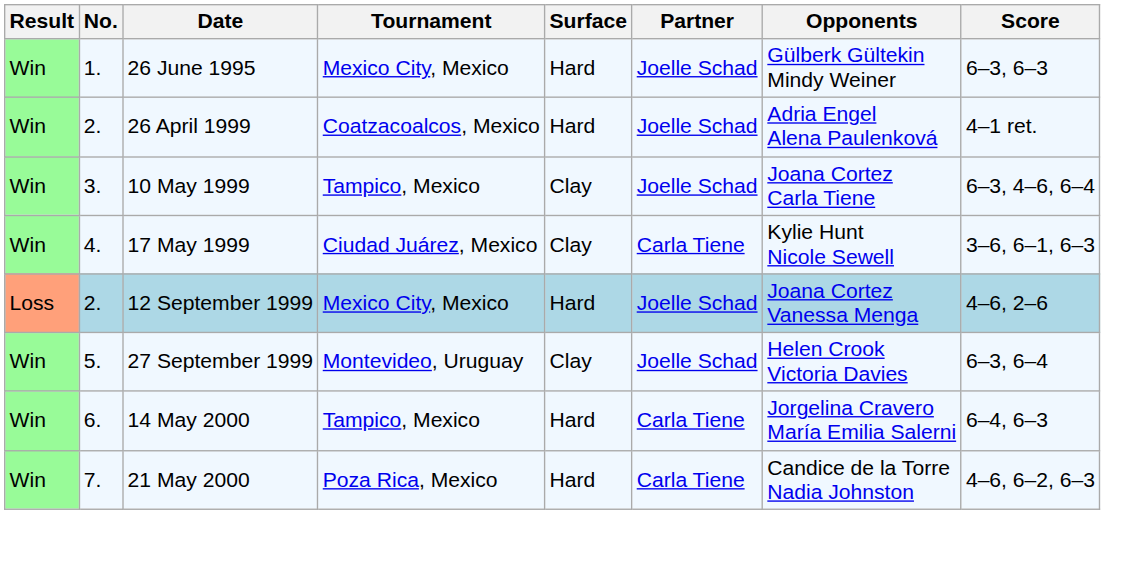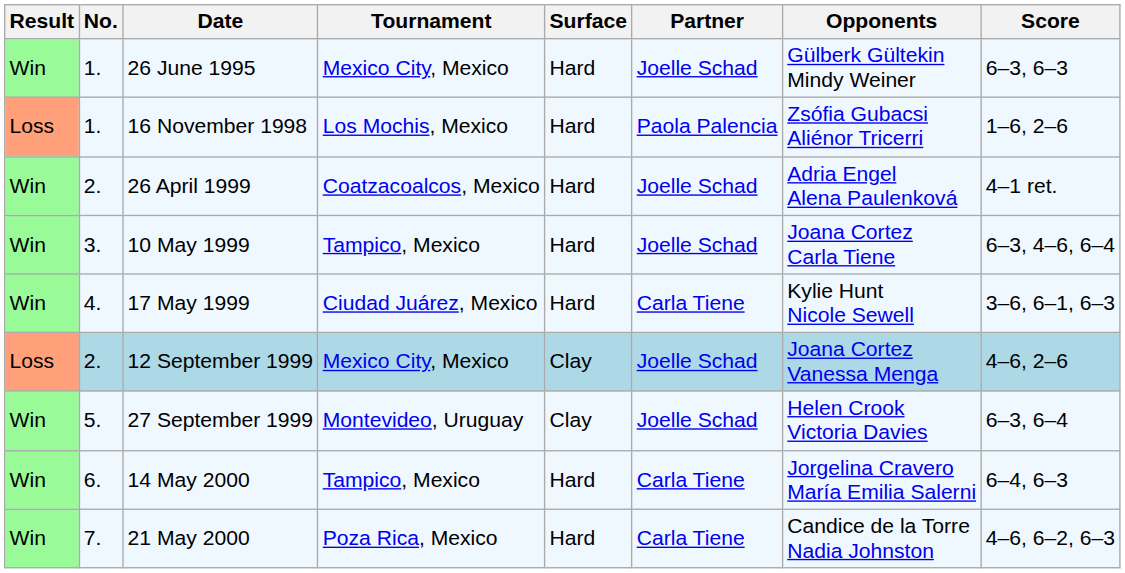+ row: Loss | 1. | 16 November 1998 | Los Mochis, Mexico | Hard | Paola Palencia | Zsófia Gubacsi Aliénor Tricerri | 1–6, 2–6
10 May 1999 | Surface: Clay -> Hard
17 May 1999 | Surface: Clay -> Hard
12 September 1999 | Surface: Hard -> Clay
